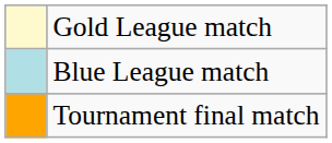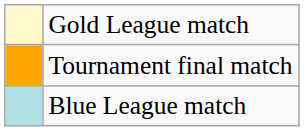rows swapped: Blue League match <-> Tournament final match
